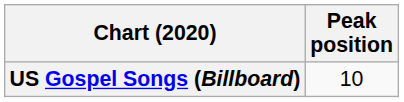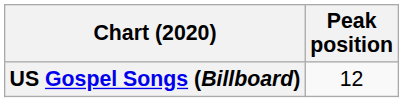US Gospel Songs (Billboard) | Peak position: 10 -> 12
